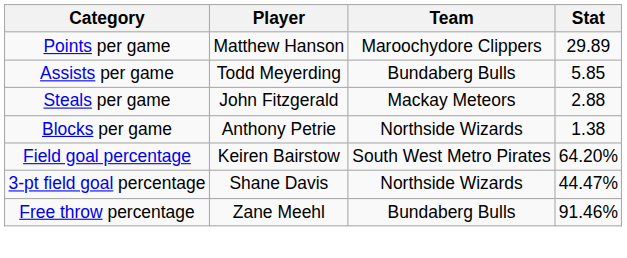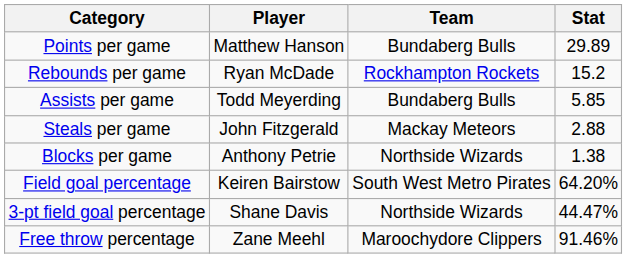Points per game | Team: Maroochydore Clippers -> Bundaberg Bulls
+ row: Rebounds per game | Ryan McDade | Rockhampton Rockets | 15.2
Free throw percentage | Team: Bundaberg Bulls -> Maroochydore Clippers
